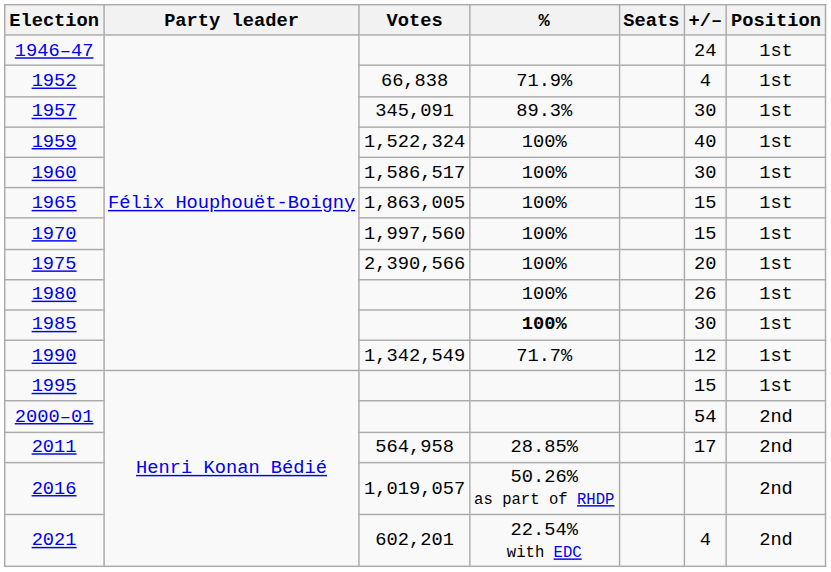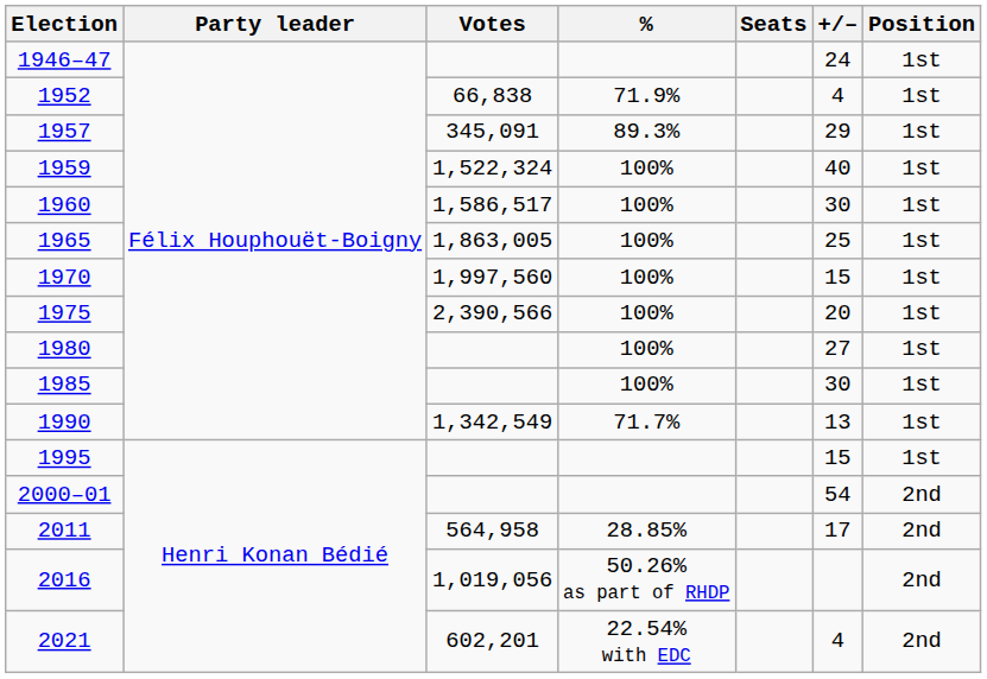1957 | +/–: 30 -> 29
1965 | +/–: 15 -> 25
1980 | +/–: 26 -> 27
1985 | %: bold -> normal
1990 | +/–: 12 -> 13
2016 | Votes: 1,019,057 -> 1,019,056
